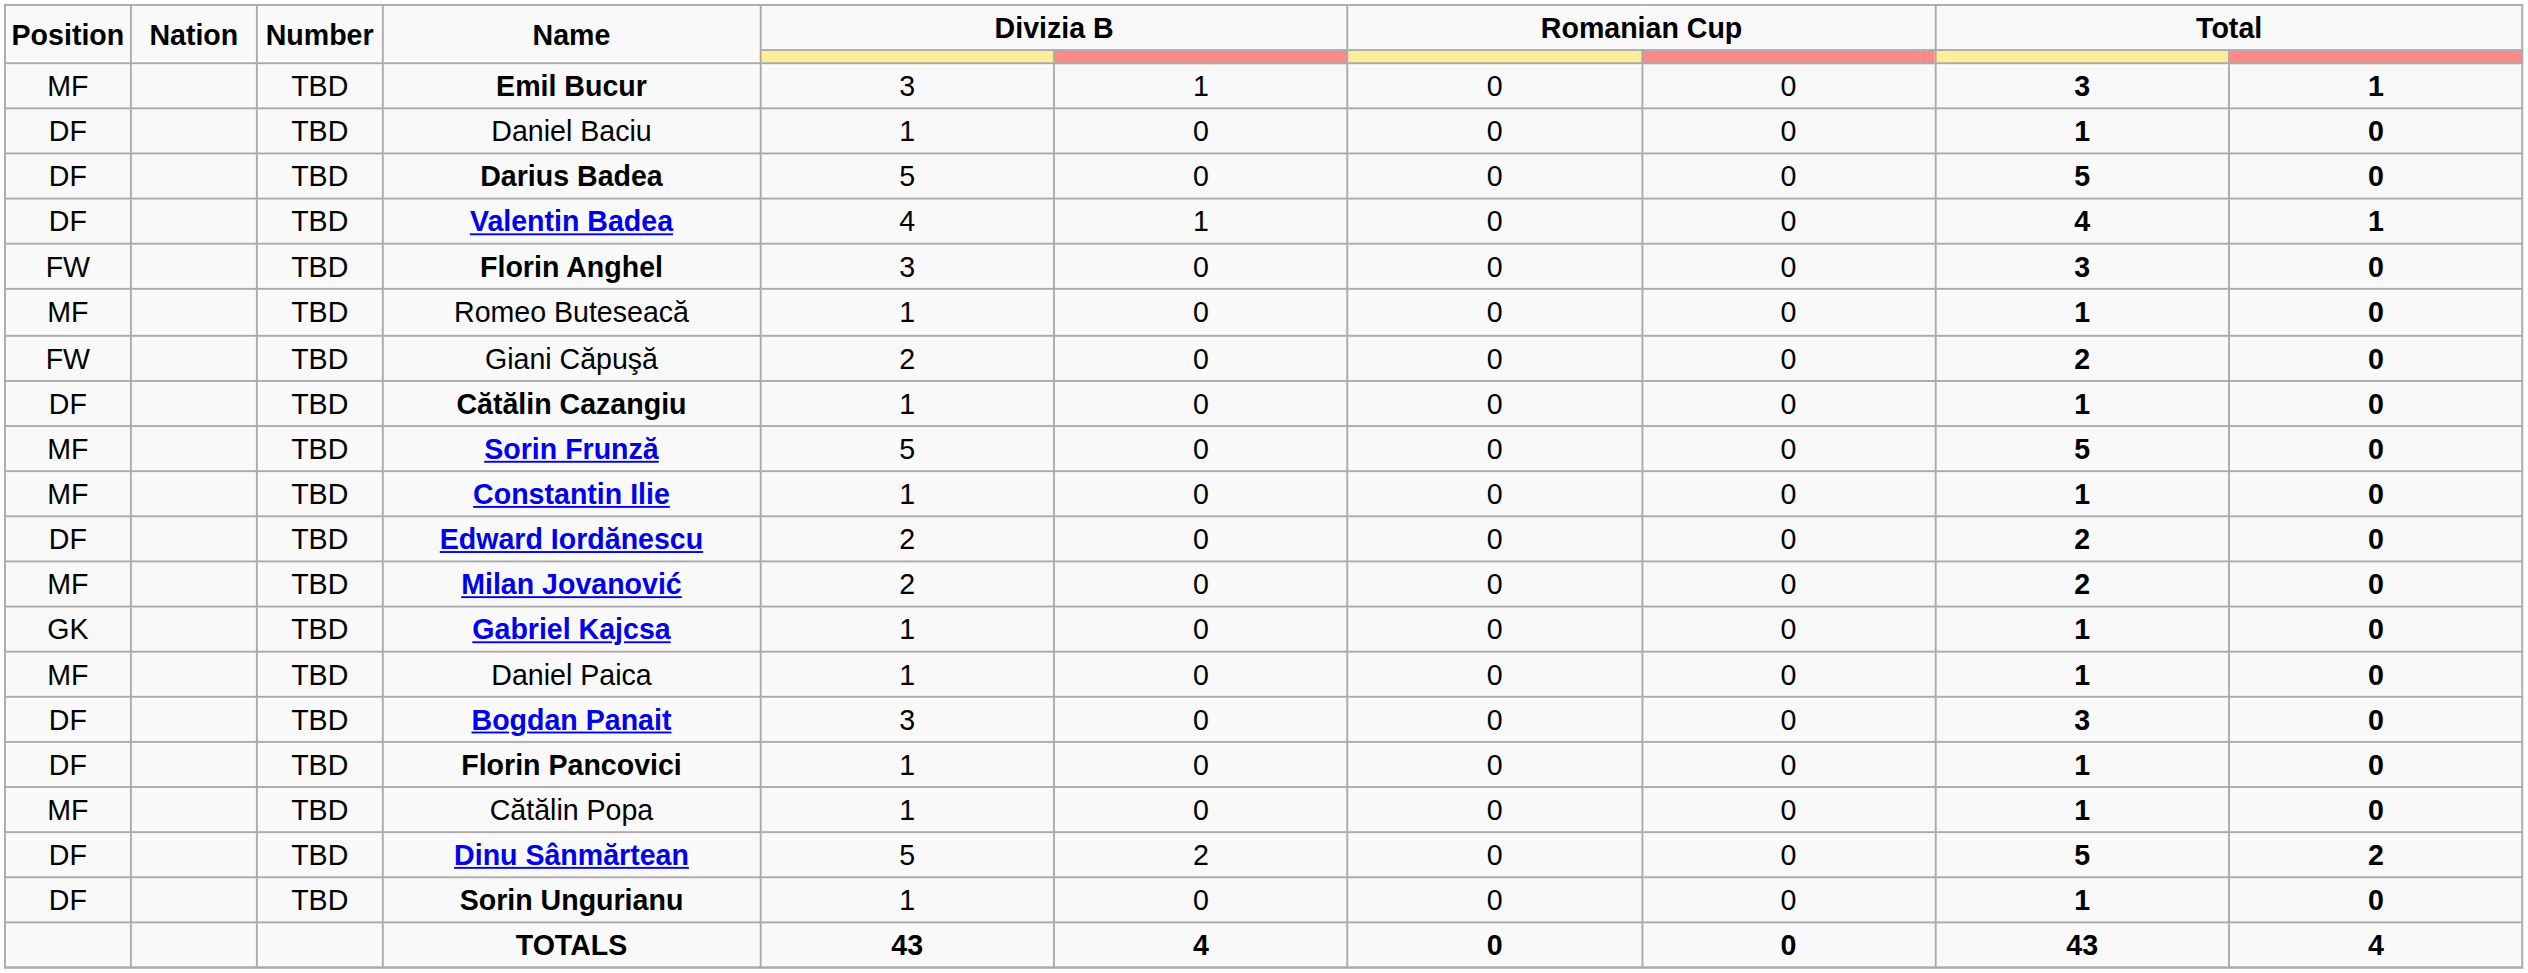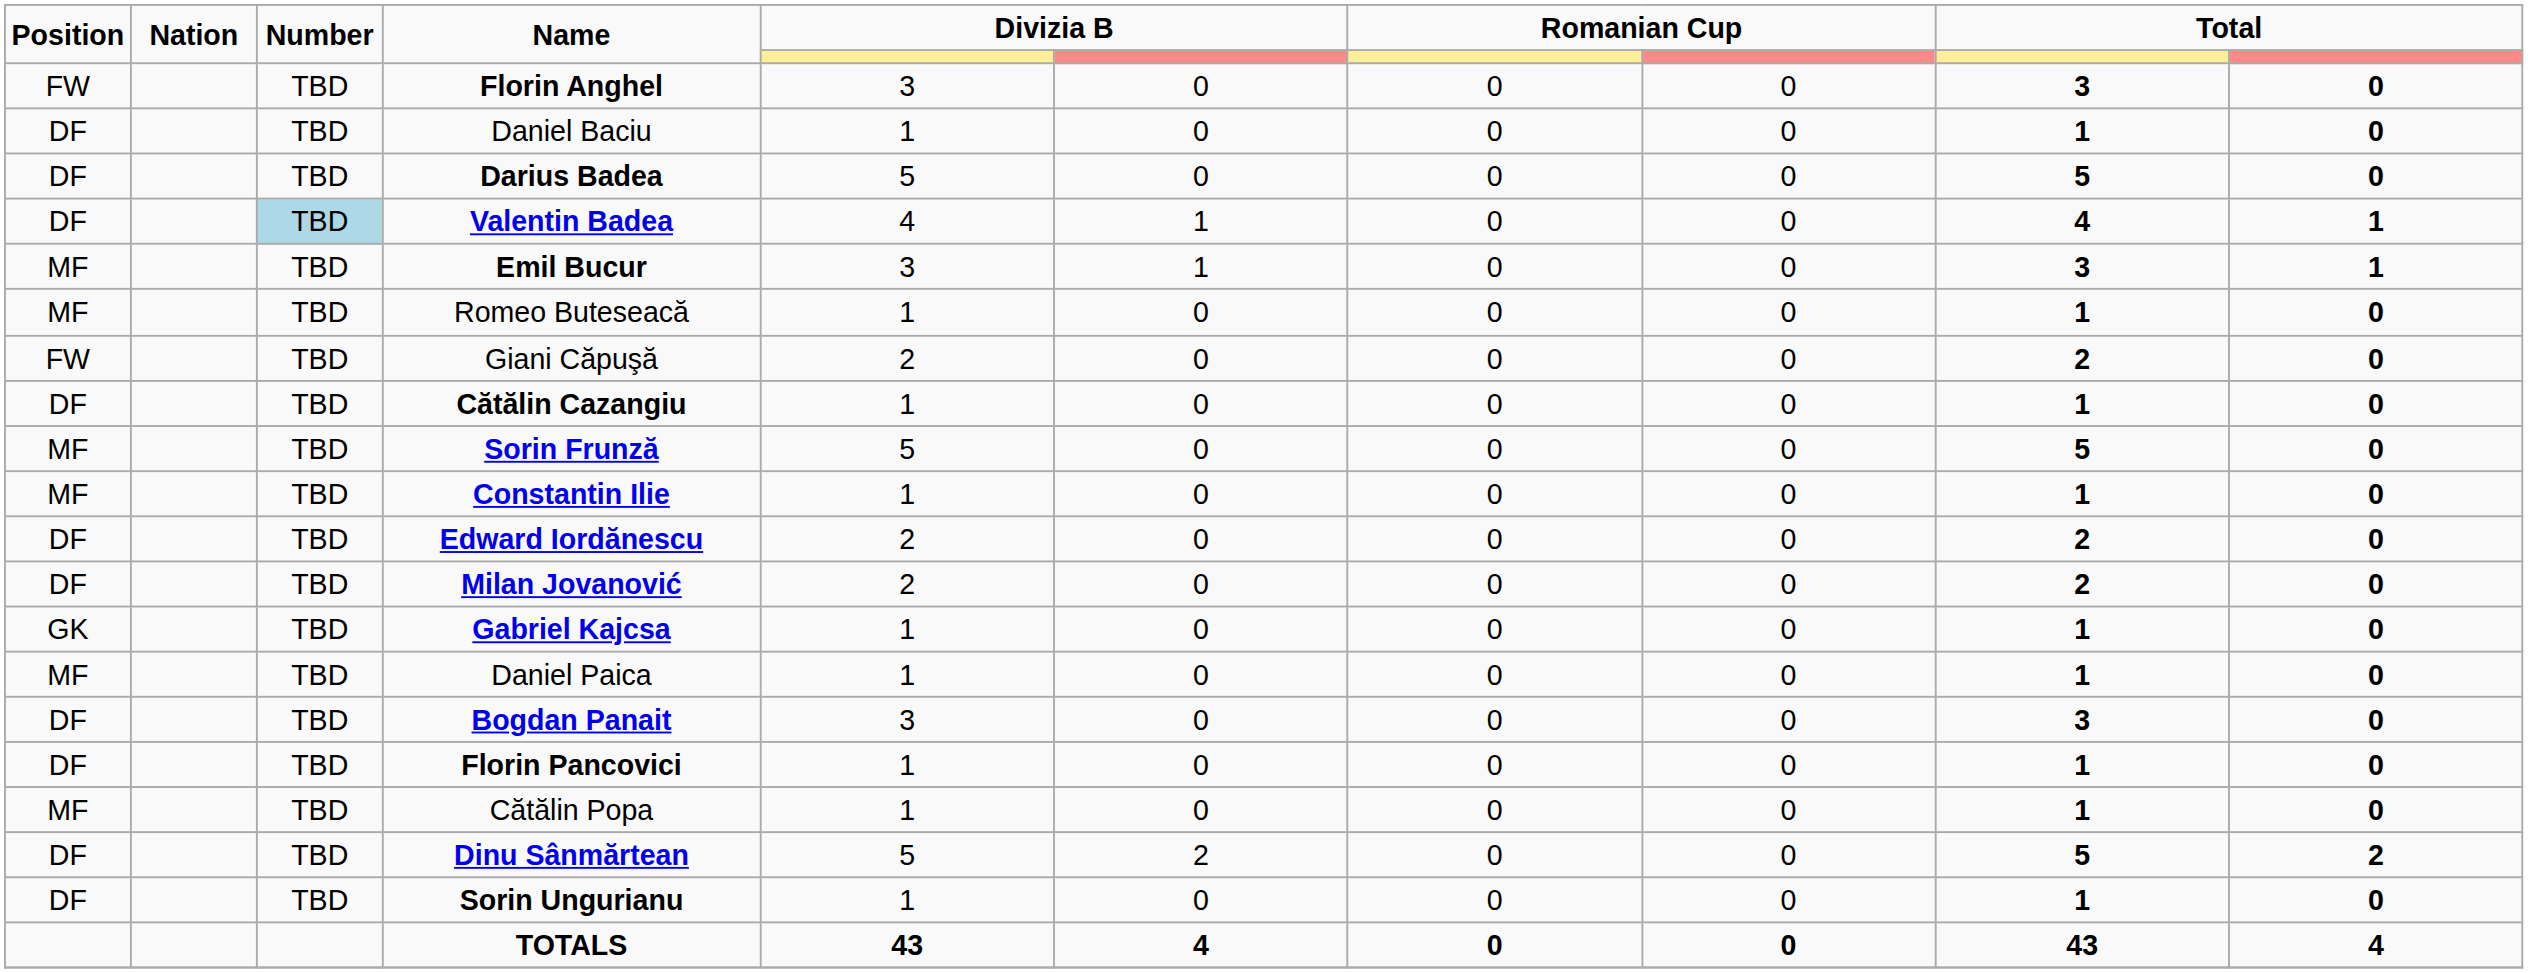rows swapped: Florin Anghel <-> Emil Bucur
Valentin Badea | Number: no background -> lightblue background
Milan Jovanović | Position: MF -> DF
